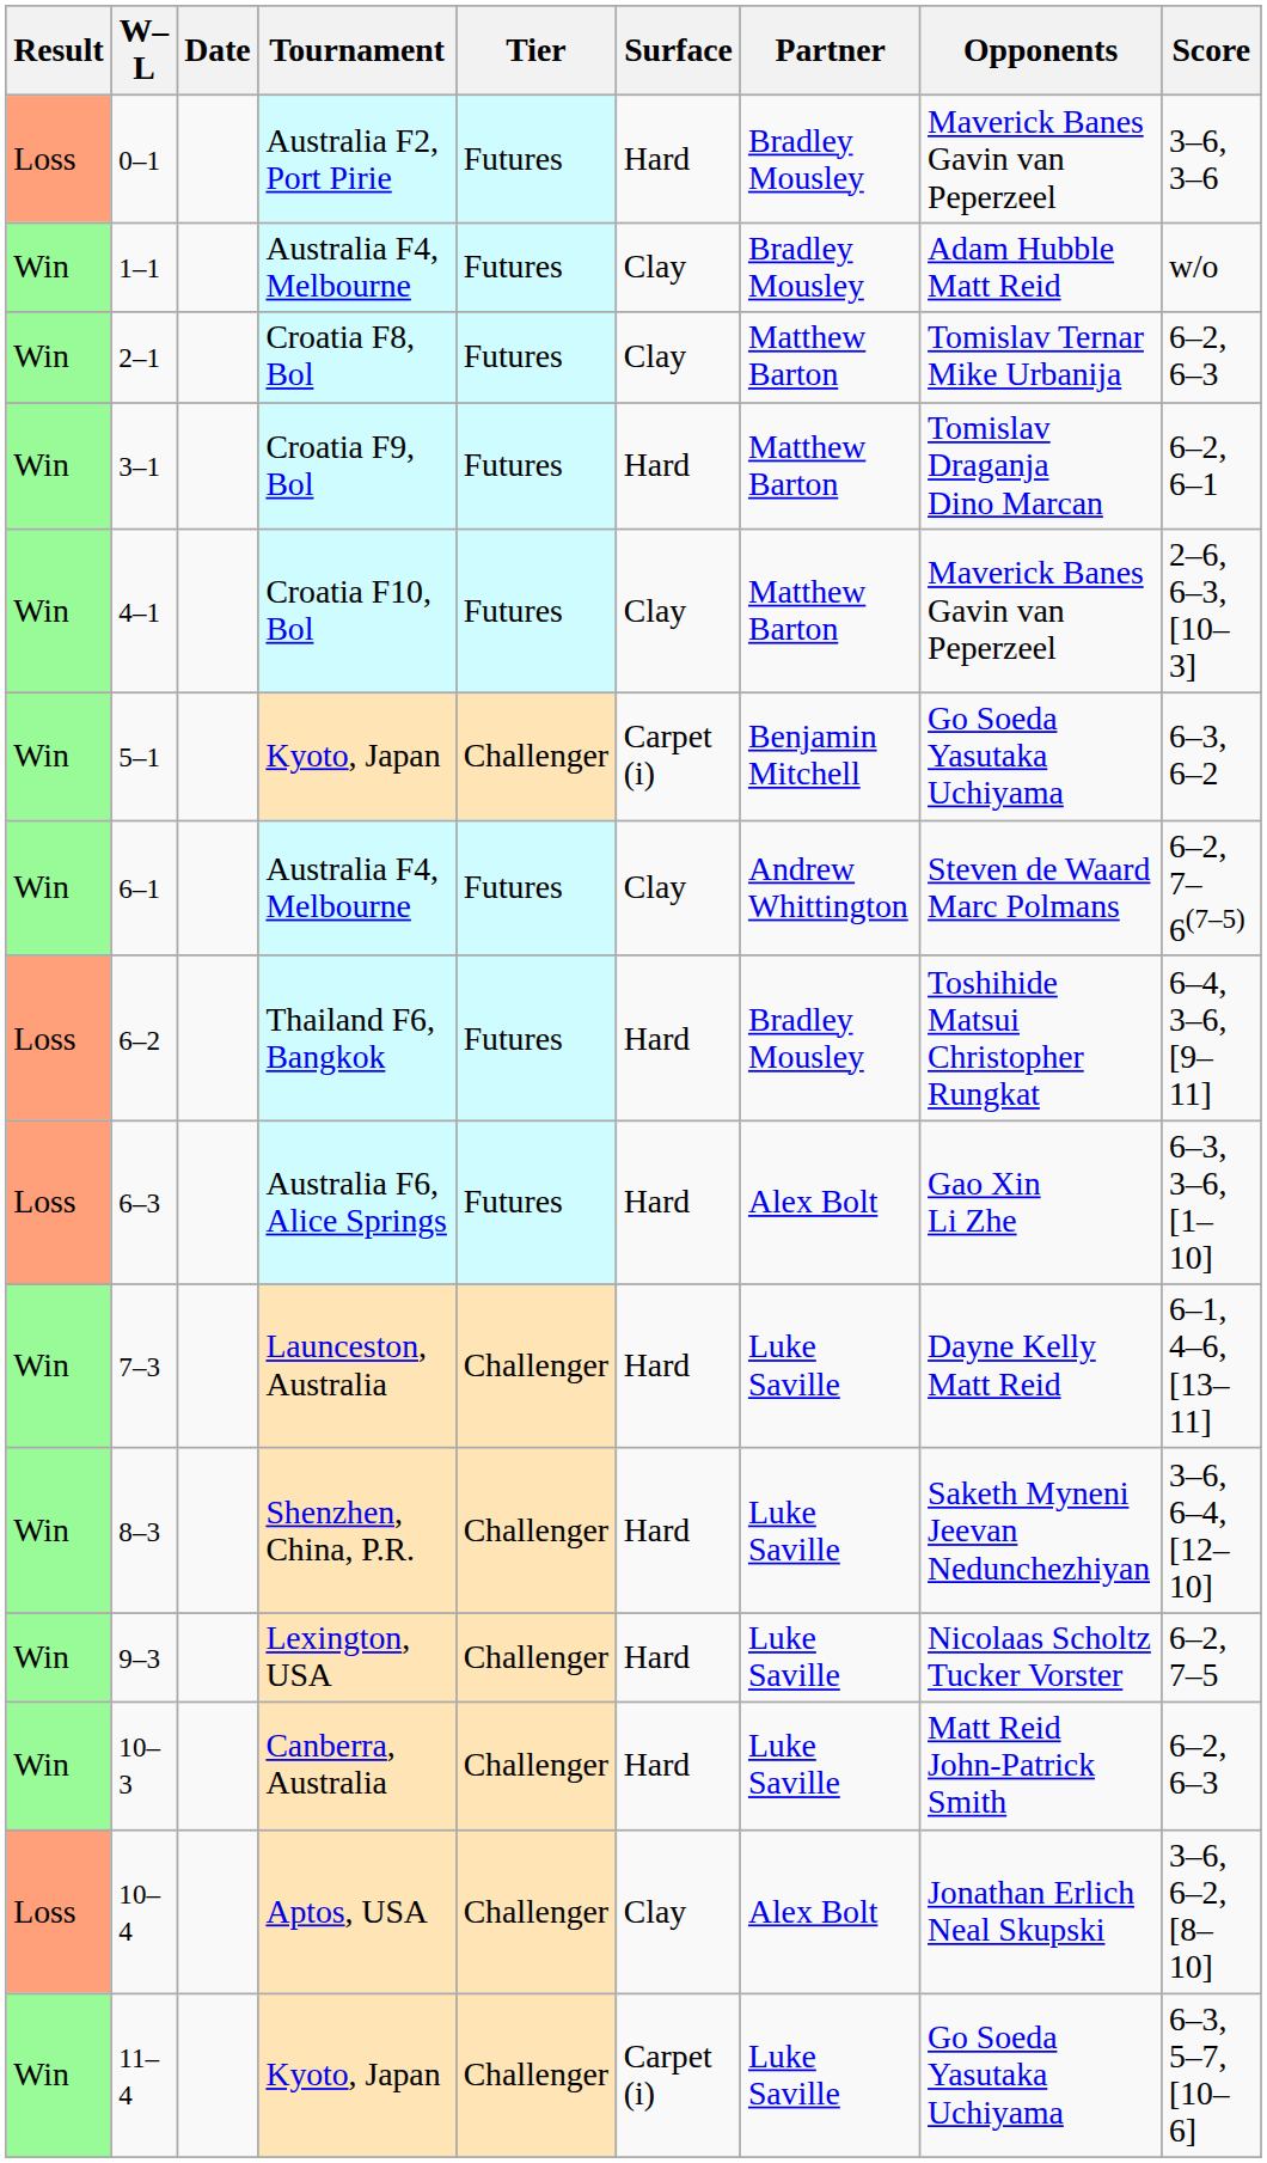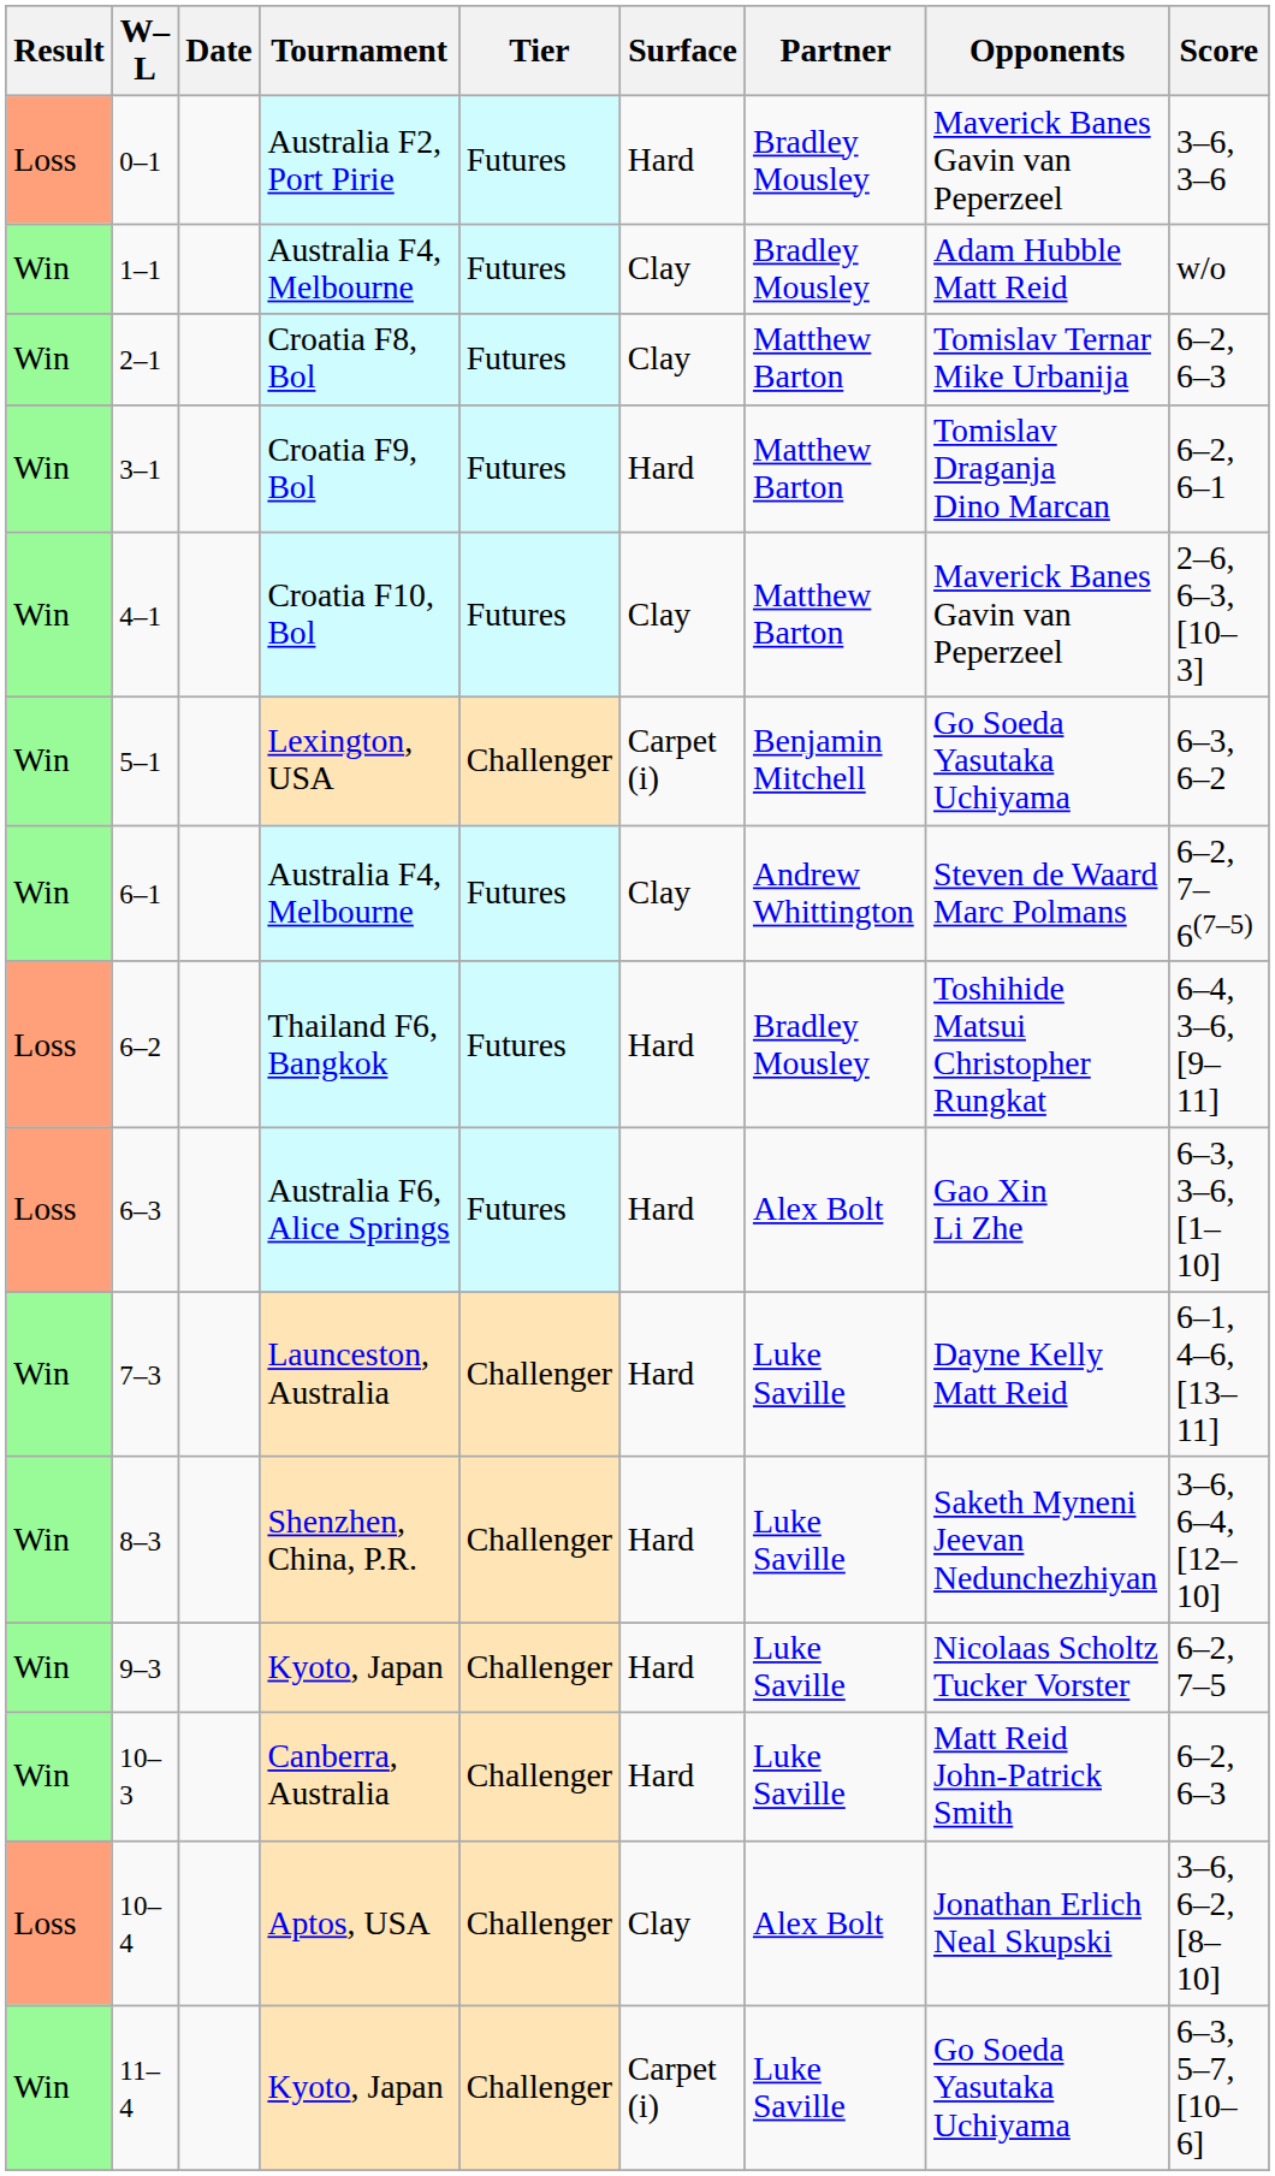5–1 | Tournament: Kyoto, Japan -> Lexington, USA
9–3 | Tournament: Lexington, USA -> Kyoto, Japan
